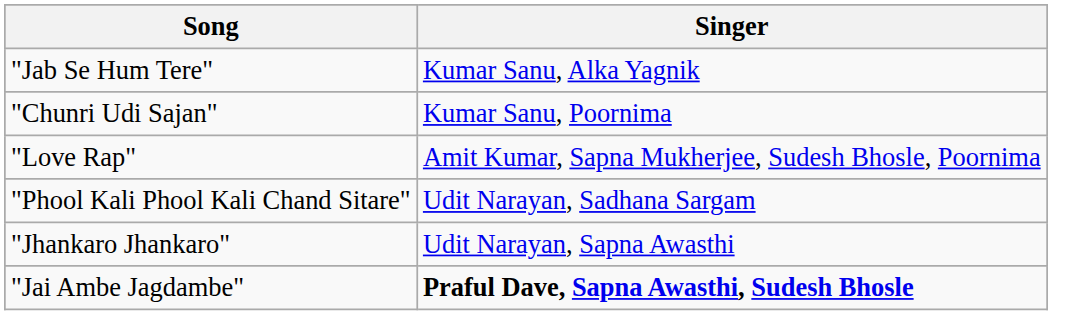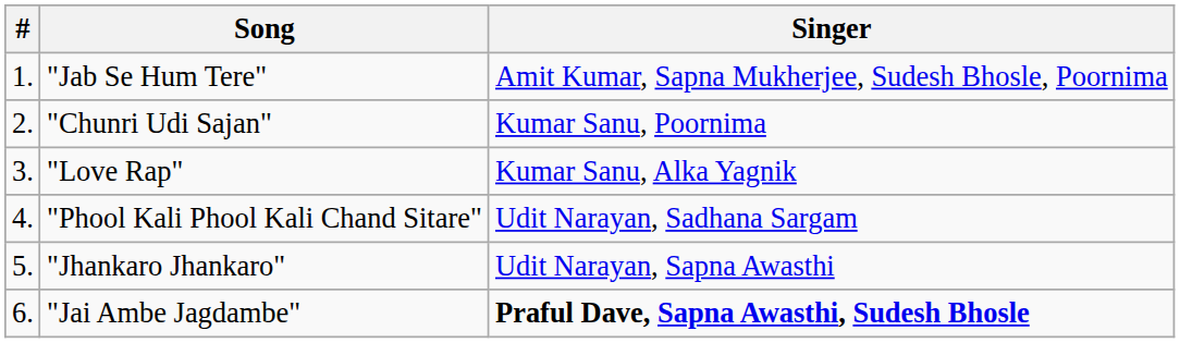+ column: # | 1. | 2. | 3. | 4. | 5. | 6.
"Jab Se Hum Tere" | Singer: Kumar Sanu, Alka Yagnik -> Amit Kumar, Sapna Mukherjee, Sudesh Bhosle, Poornima
"Love Rap" | Singer: Amit Kumar, Sapna Mukherjee, Sudesh Bhosle, Poornima -> Kumar Sanu, Alka Yagnik
